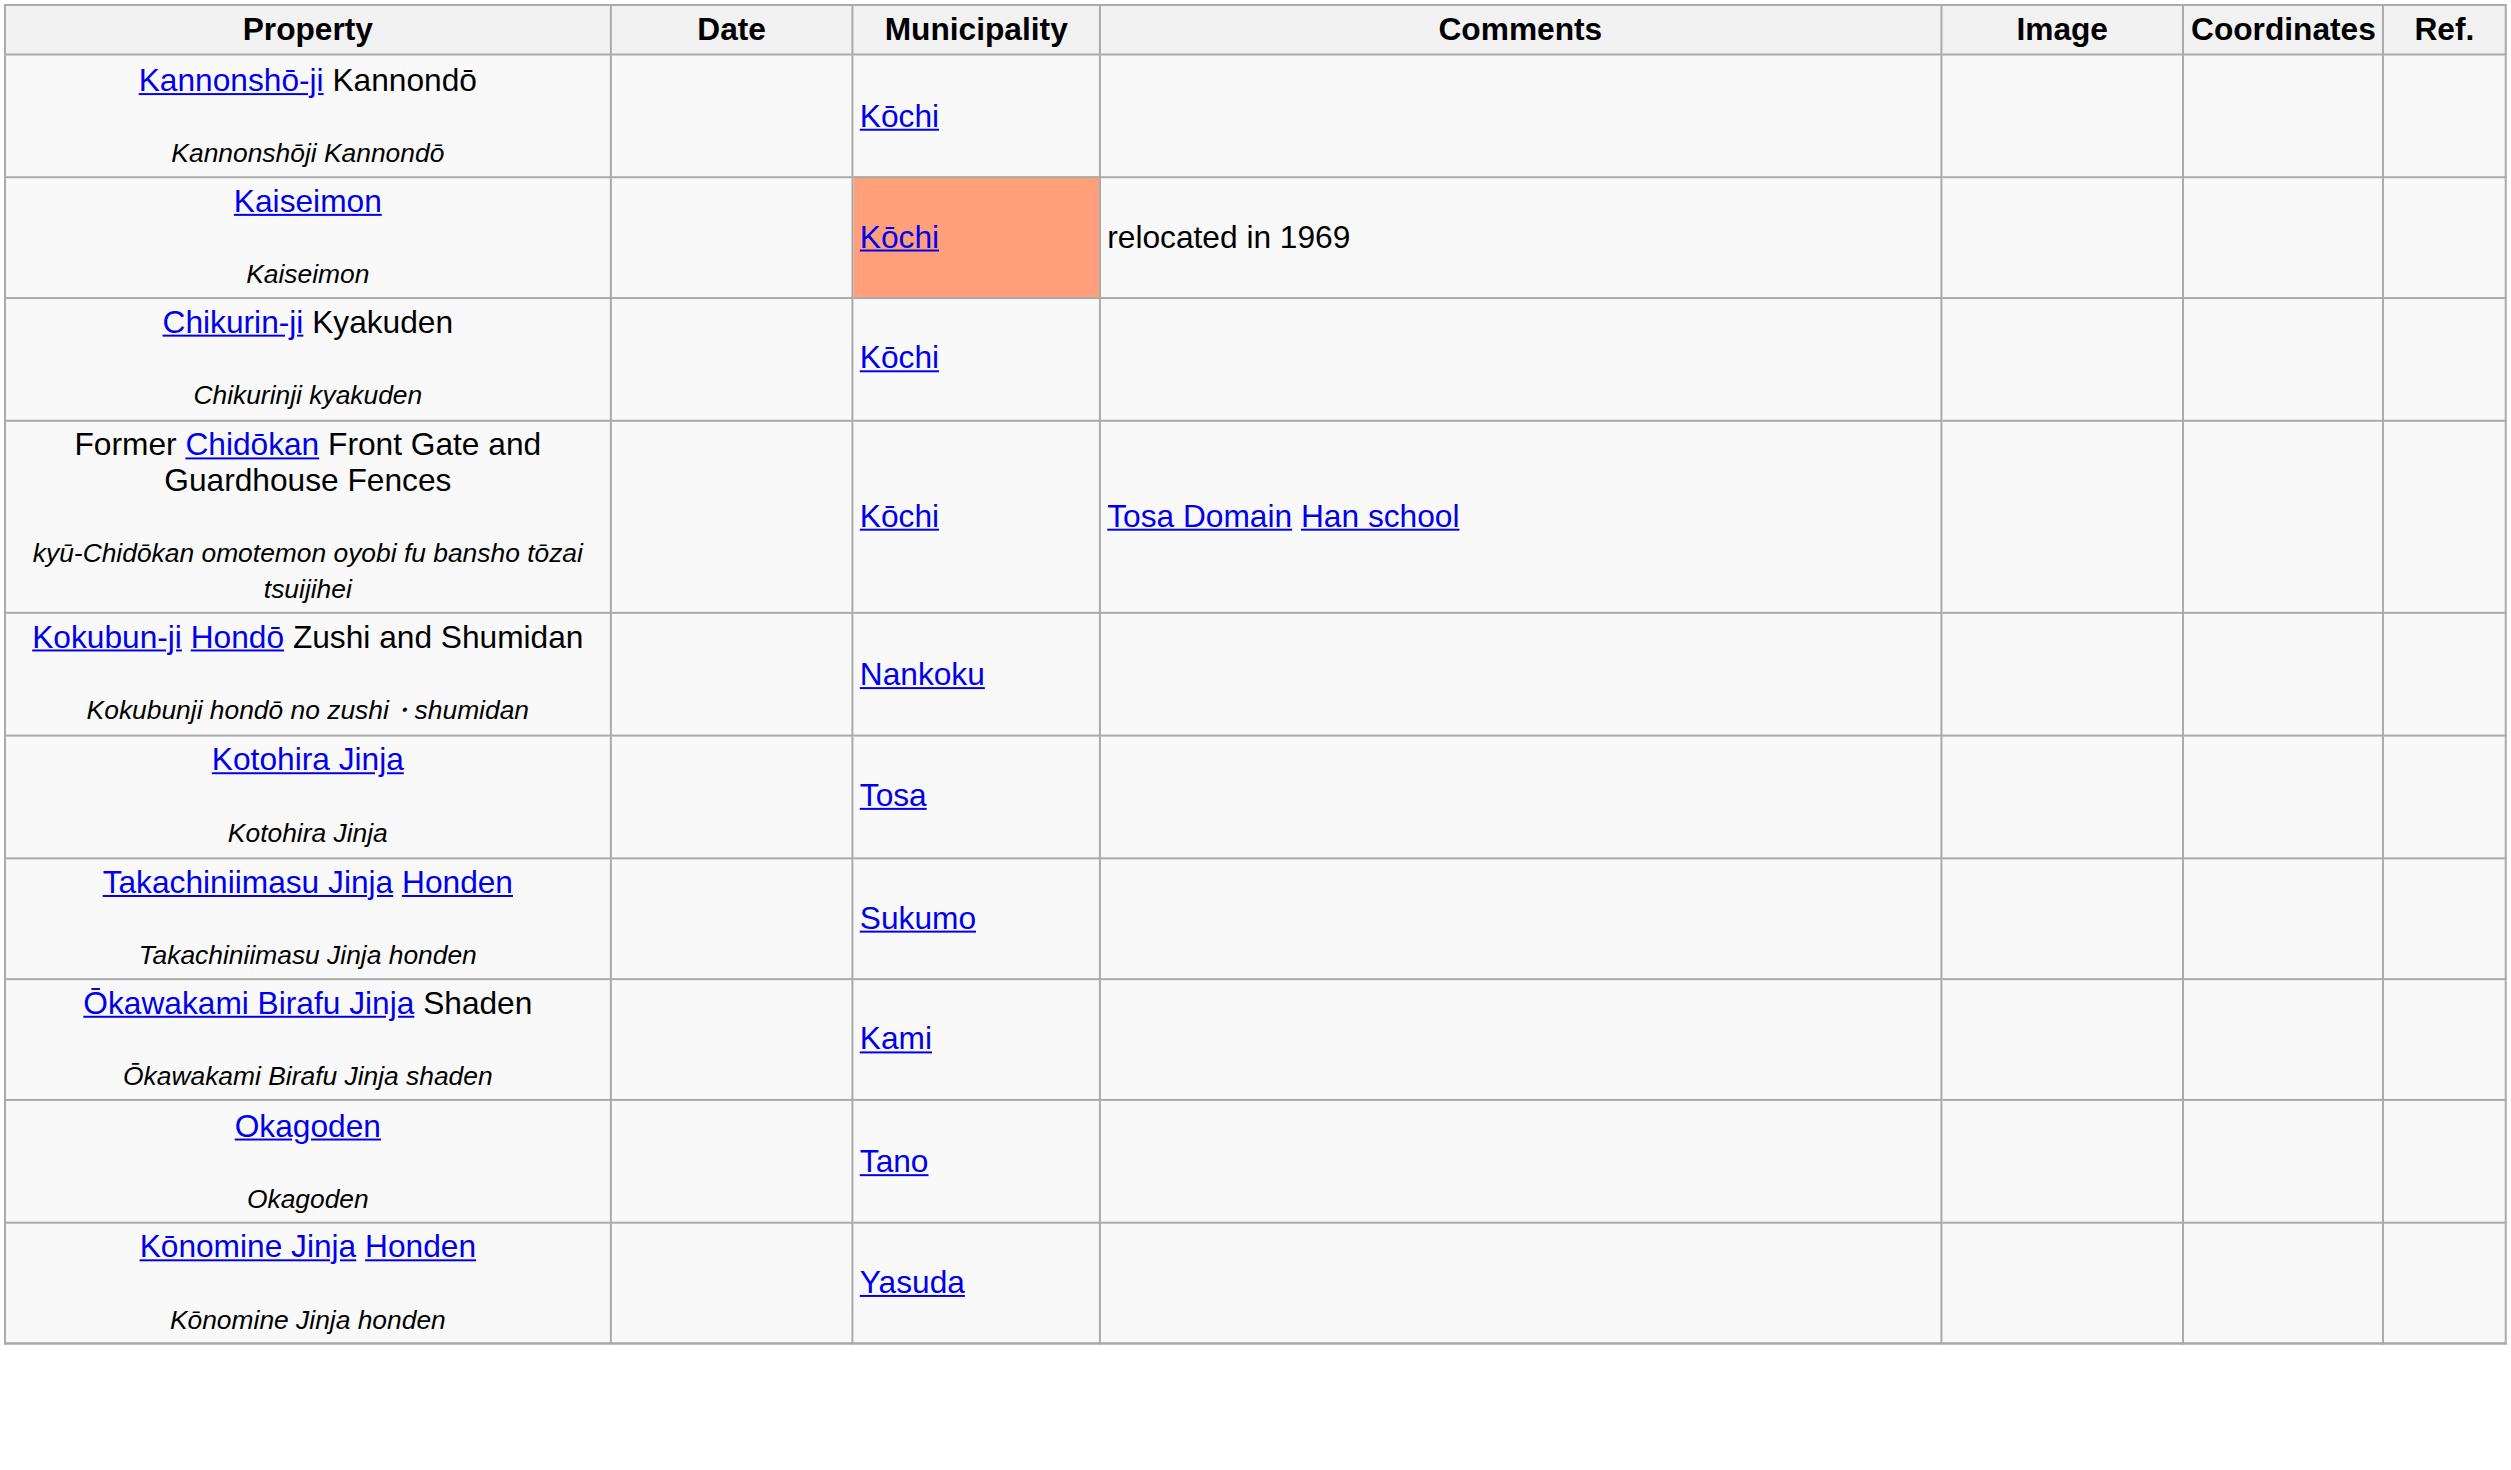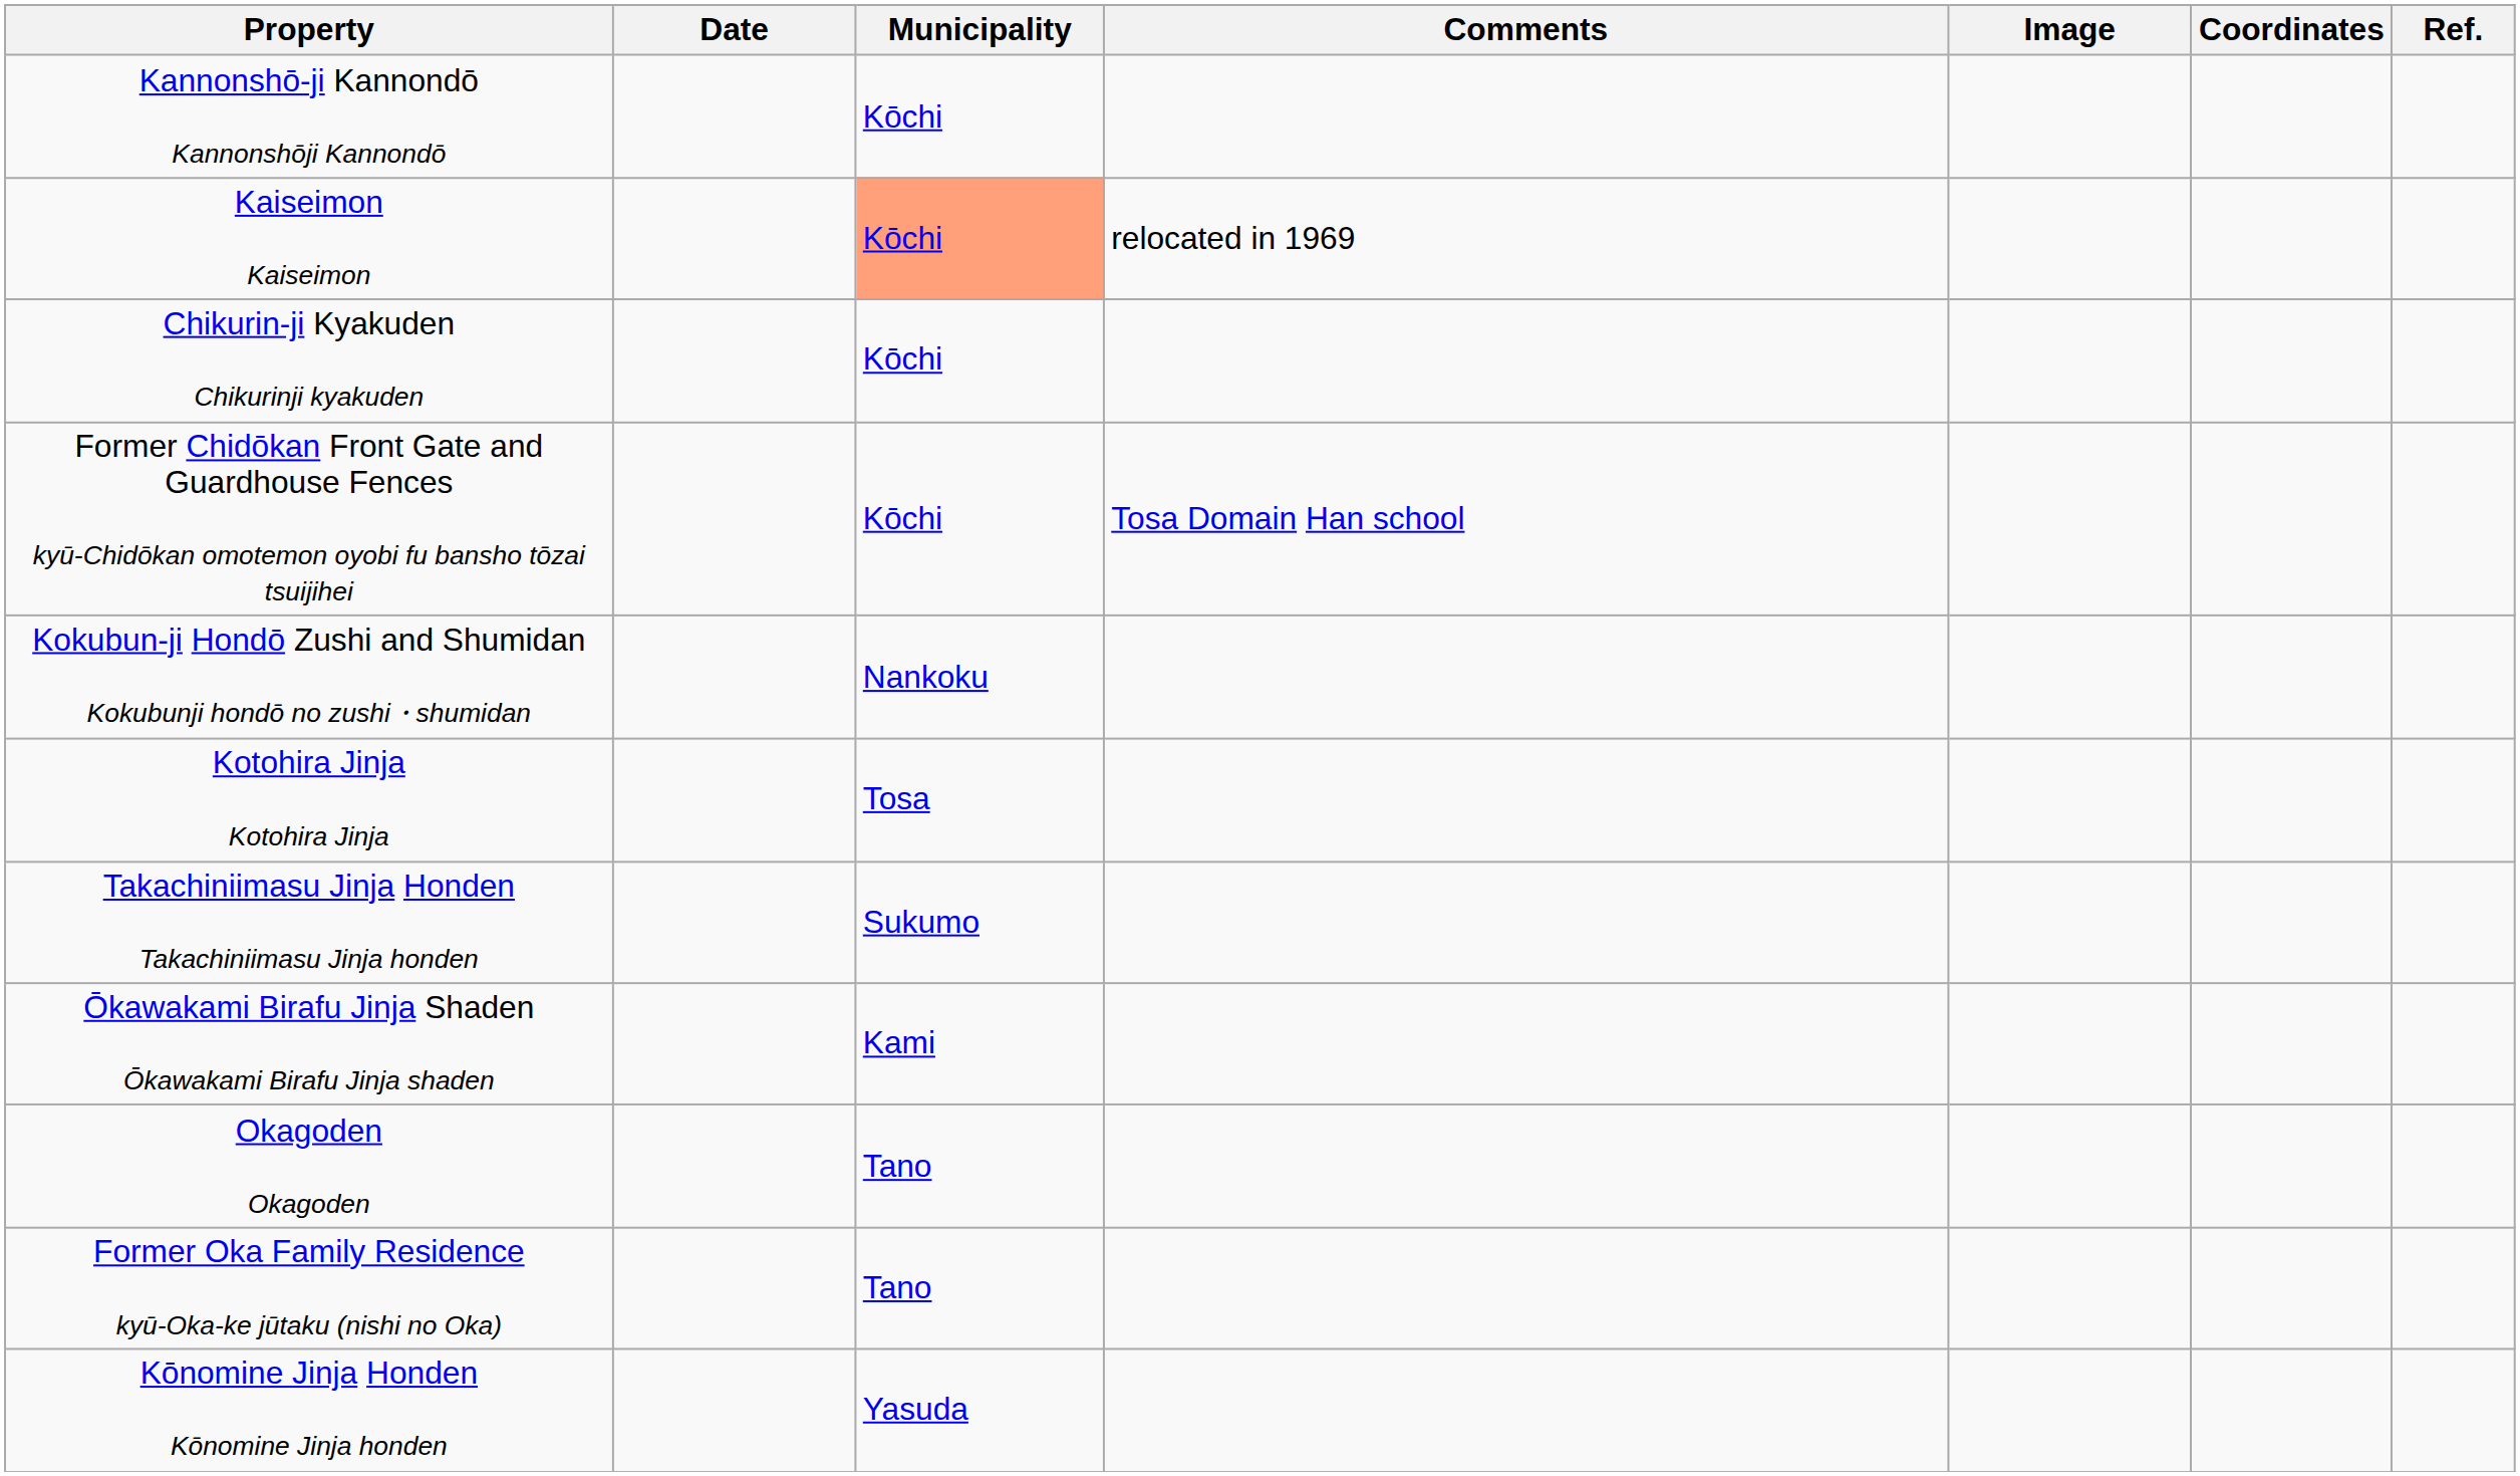+ row: Former Oka Family Residence kyū-Oka-ke jūtaku (nishi no Oka) | Tano
